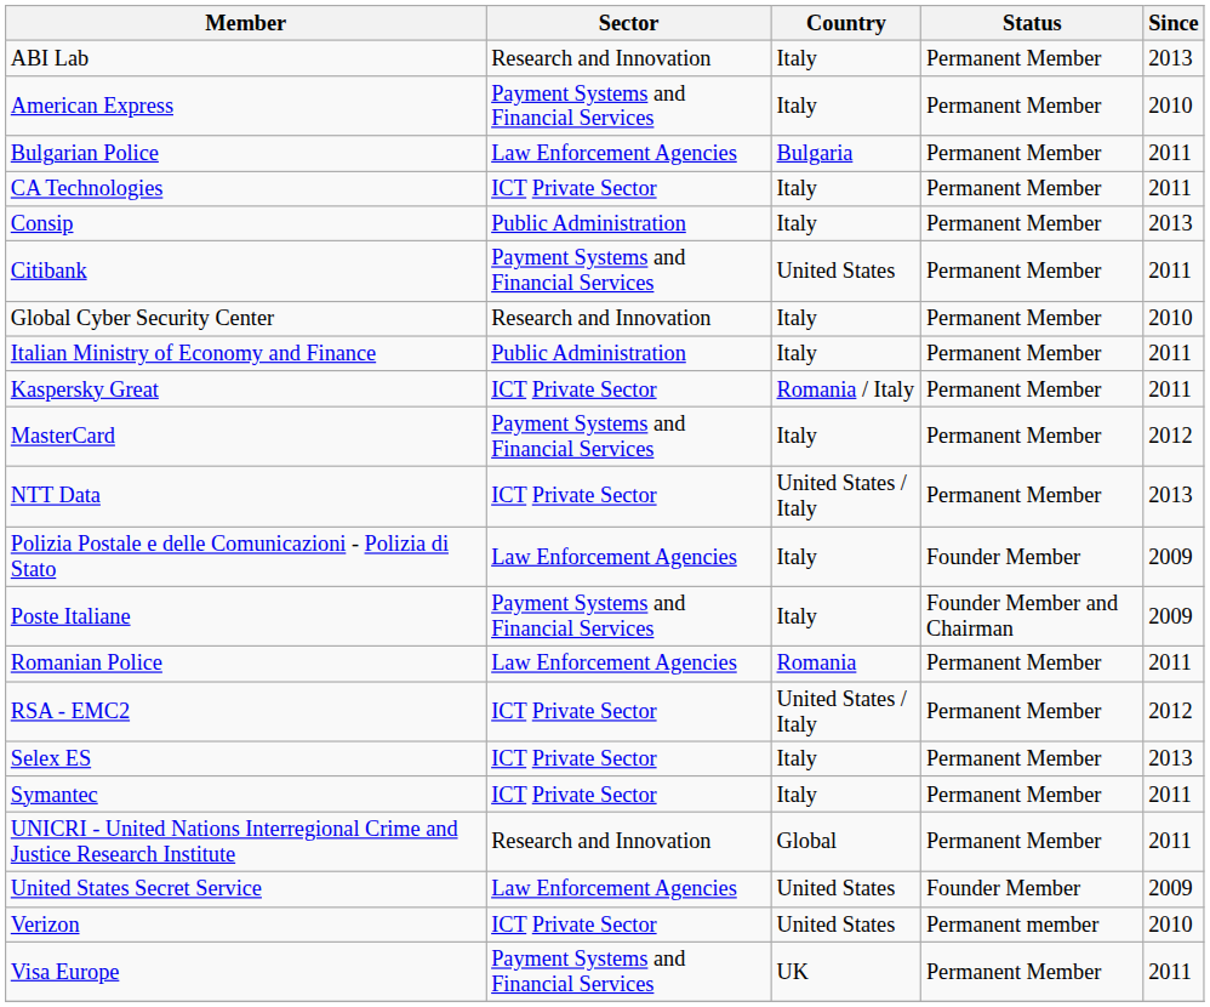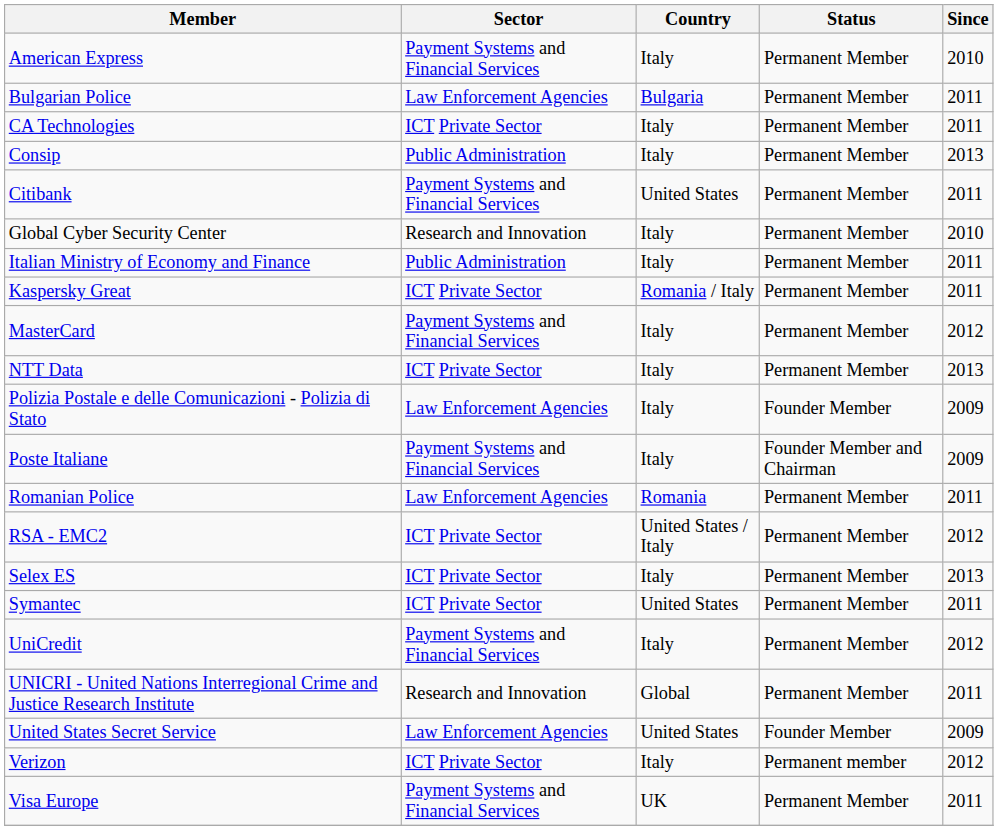- row: ABI Lab | Research and Innovation | Italy | Permanent Member | 2013
NTT Data | Country: United States / Italy -> Italy
Symantec | Country: Italy -> United States
+ row: UniCredit | Payment Systems and Financial Services | Italy | Permanent Member | 2012
Verizon | Country: United States -> Italy
Verizon | Since: 2010 -> 2012
